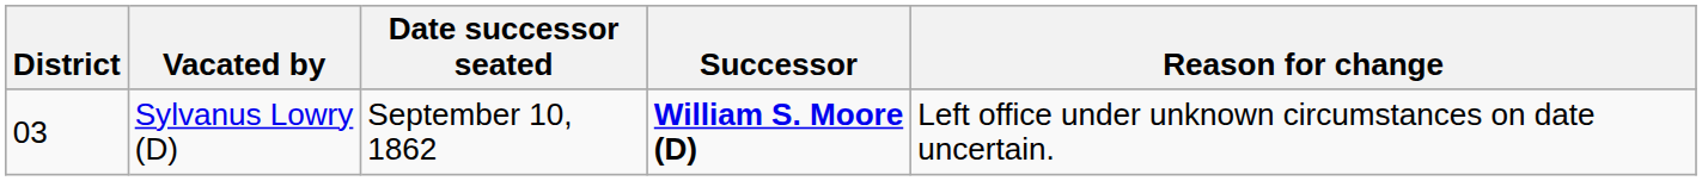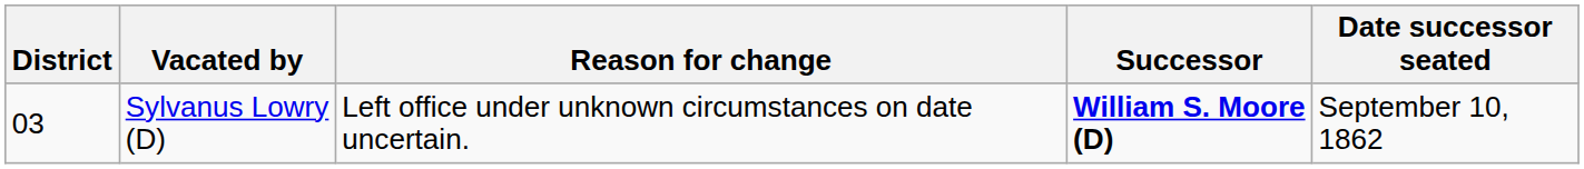columns swapped: Reason for change <-> Date successor seated
